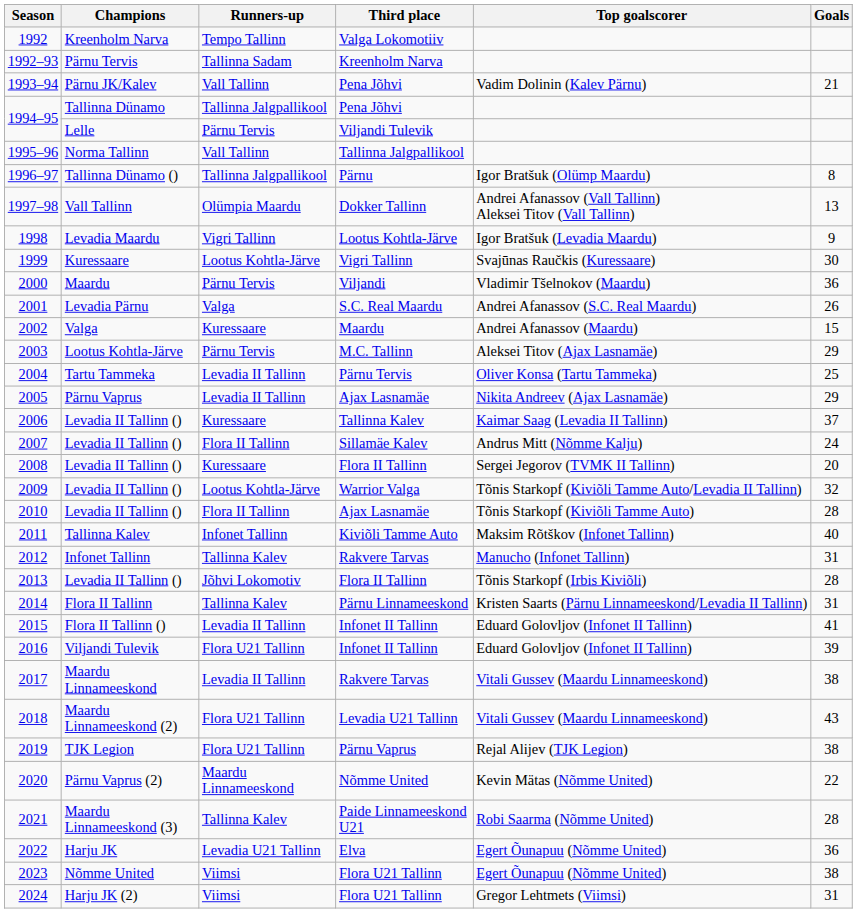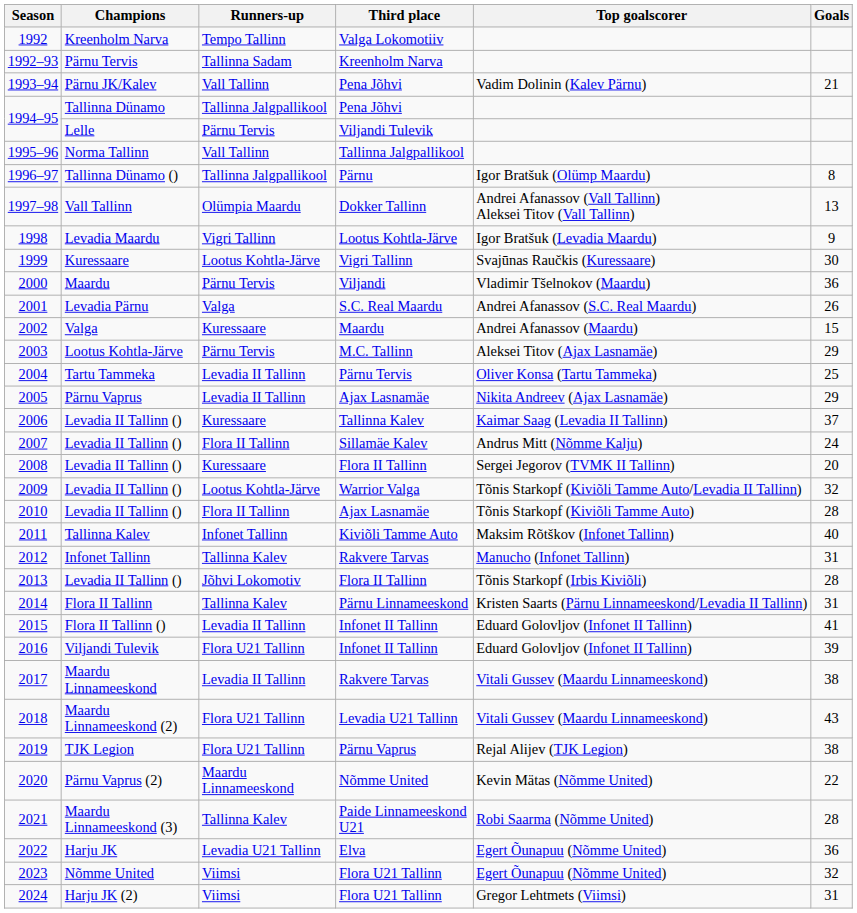2023 | Goals: 38 -> 32
